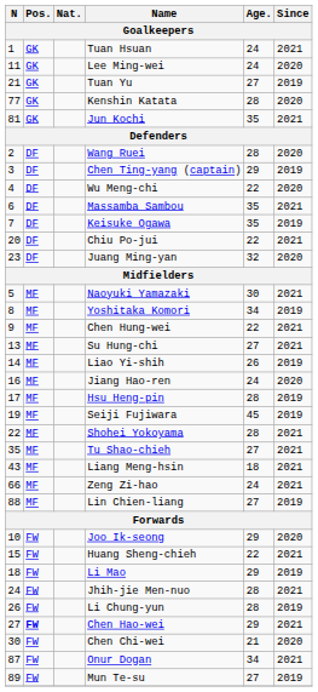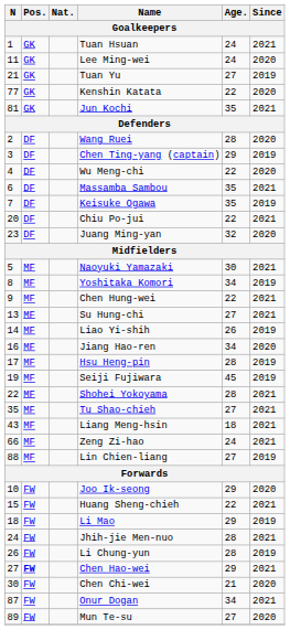Kenshin Katata | Age.: 28 -> 22
Jiang Hao-ren | Age.: 24 -> 34
Mun Te-su | Since: 2019 -> 2020
